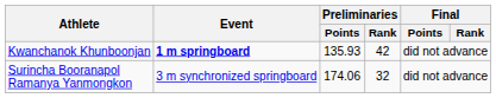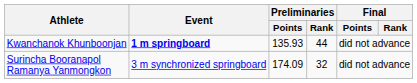Kwanchanok Khunboonjan | Preliminaries / Rank: 42 -> 44
Surincha Booranapol Ramanya Yanmongkon | Preliminaries / Points: 174.06 -> 174.09
